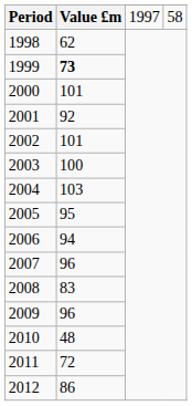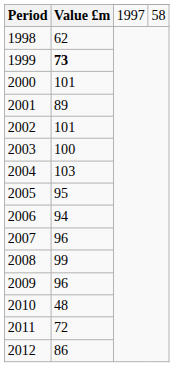2001 | Value £m: 92 -> 89
2008 | Value £m: 83 -> 99
